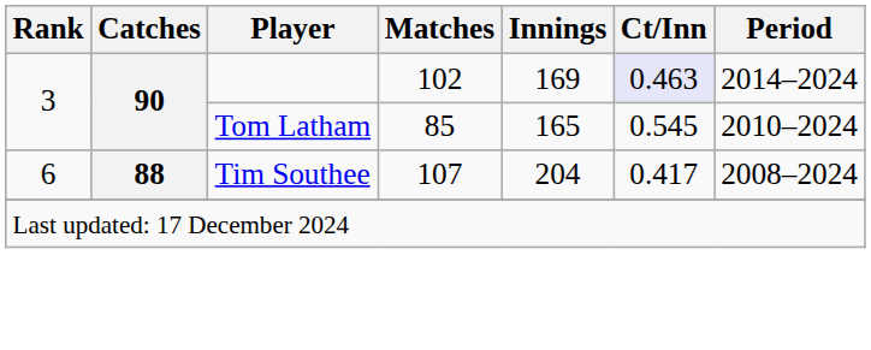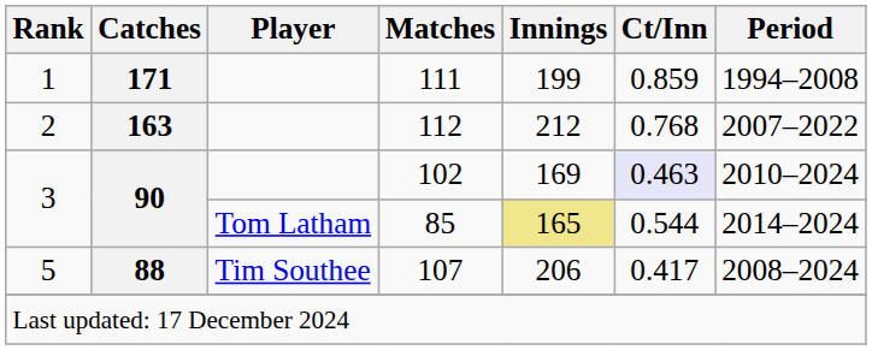+ row: 1 | 171 | 111 | 199 | 0.859 | 1994–2008
+ row: 2 | 163 | 112 | 212 | 0.768 | 2007–2022
102 | Period: 2014–2024 -> 2010–2024
85 | Innings: no background -> khaki background
85 | Ct/Inn: 0.545 -> 0.544
85 | Period: 2010–2024 -> 2014–2024
107 | Rank: 6 -> 5
107 | Innings: 204 -> 206
